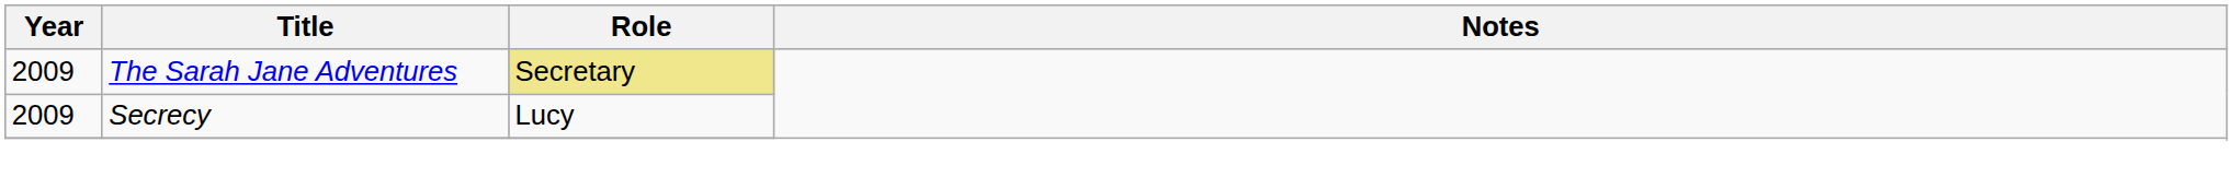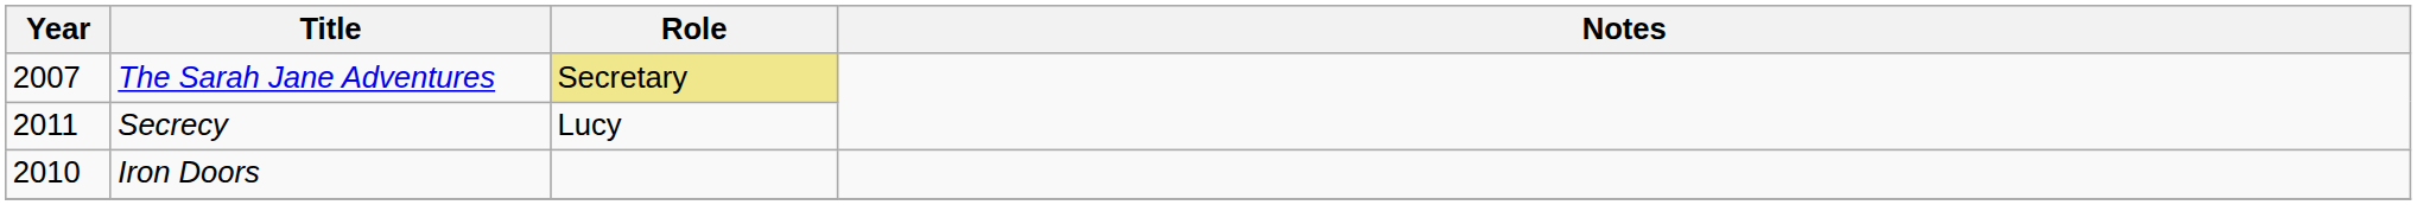The Sarah Jane Adventures | Year: 2009 -> 2007
Secrecy | Year: 2009 -> 2011
+ row: 2010 | Iron Doors
